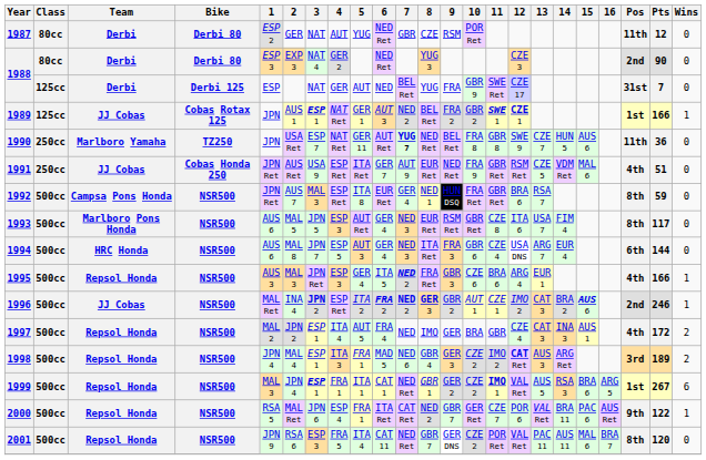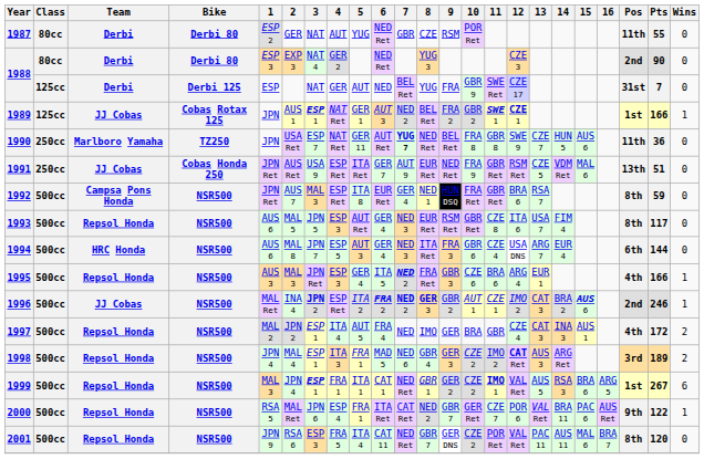1987 | Pts: 12 -> 55
1991 | Pos: 4th -> 13th
1993 | Team: Marlboro Pons Honda -> Repsol Honda
